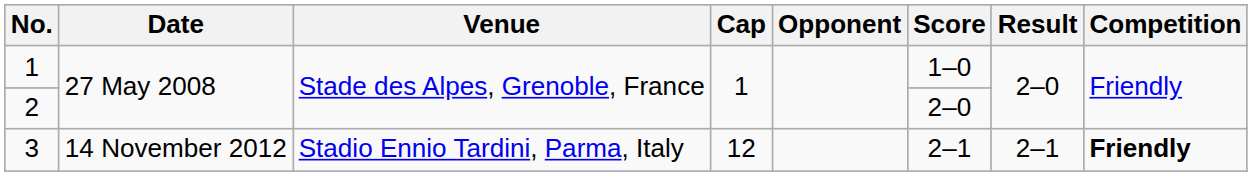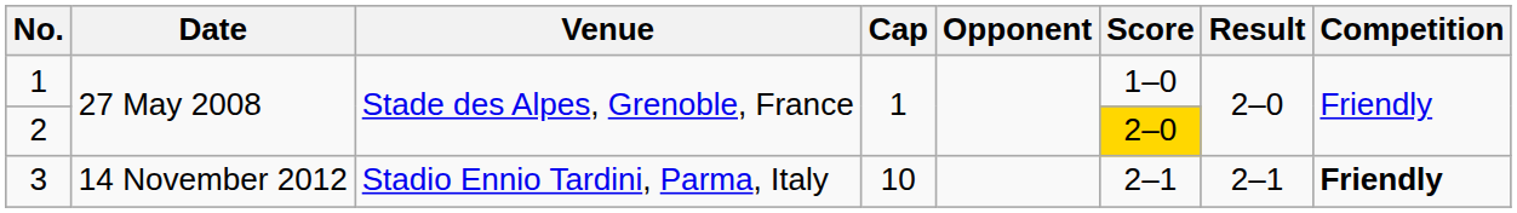2 | Score: no background -> gold background
3 | Cap: 12 -> 10
